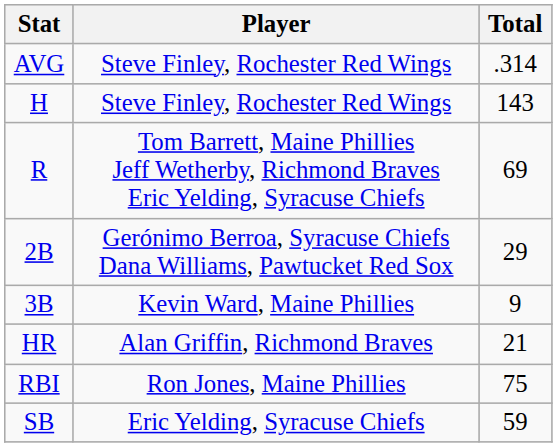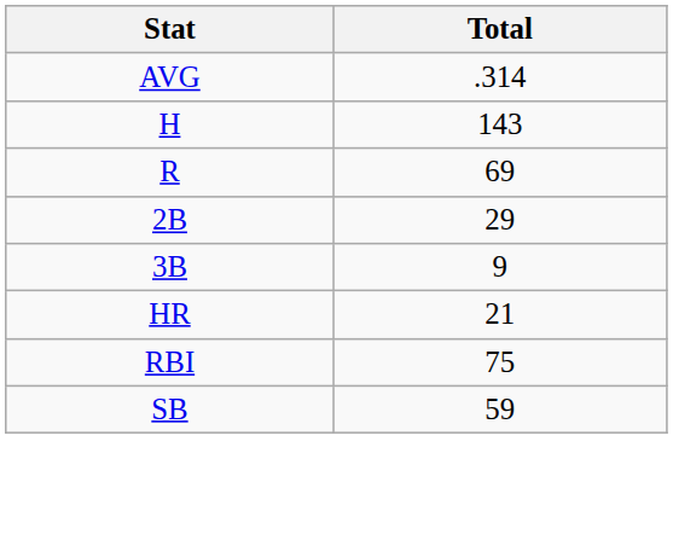- column: Player | Steve Finley, Rochester Red Wings | Steve Finley, Rochester Red Wings | Tom Barrett, Maine Phillies Jeff Wetherby, Richmond Braves Eric Yelding, Syracuse Chiefs | Gerónimo Berroa, Syracuse Chiefs Dana Williams, Pawtucket Red Sox | Kevin Ward, Maine Phillies | Alan Griffin, Richmond Braves | Ron Jones, Maine Phillies | Eric Yelding, Syracuse Chiefs
